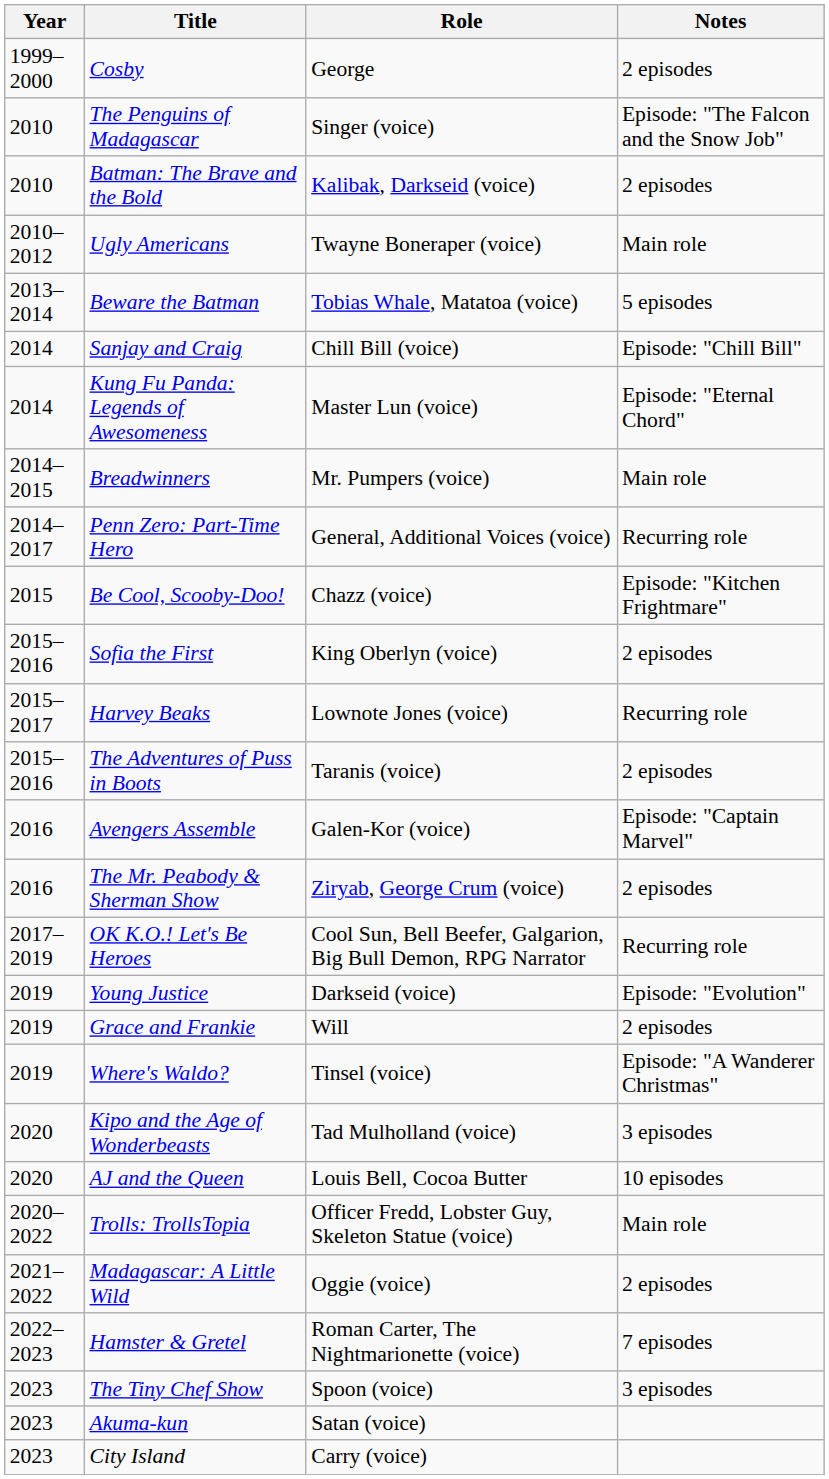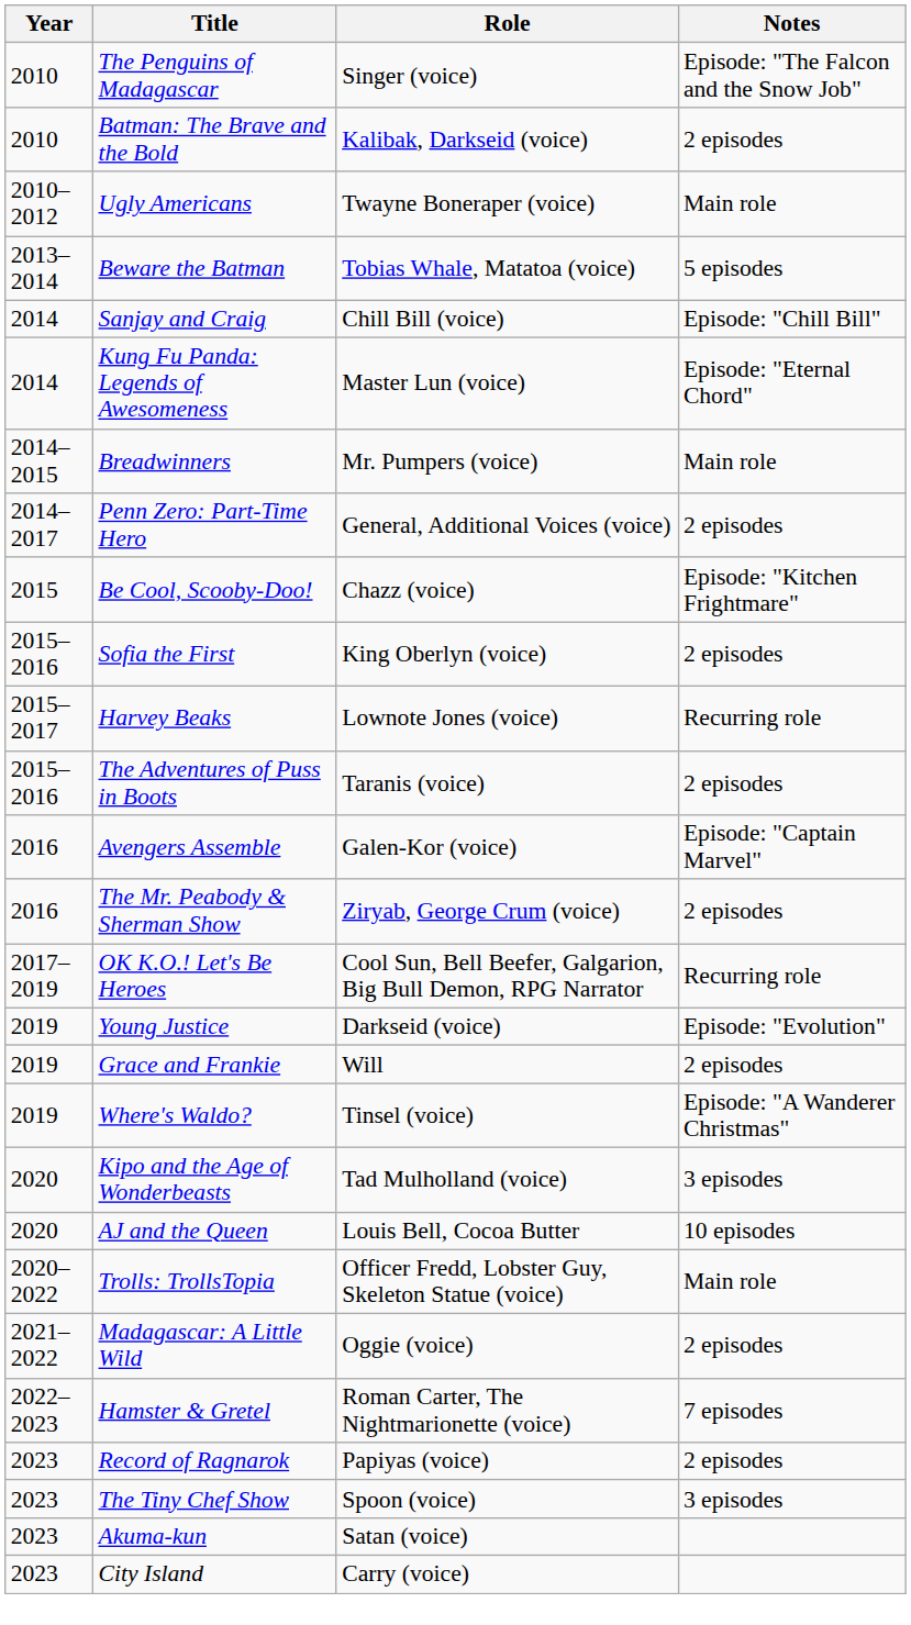- row: 1999–2000 | Cosby | George | 2 episodes
Penn Zero: Part-Time Hero | Notes: Recurring role -> 2 episodes
+ row: 2023 | Record of Ragnarok | Papiyas (voice) | 2 episodes
